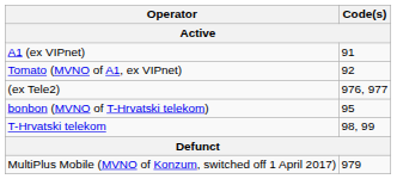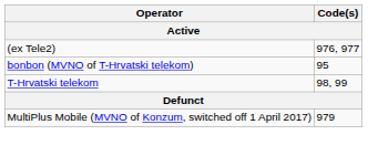- row: A1 (ex VIPnet) | 91
- row: Tomato (MVNO of A1, ex VIPnet) | 92
